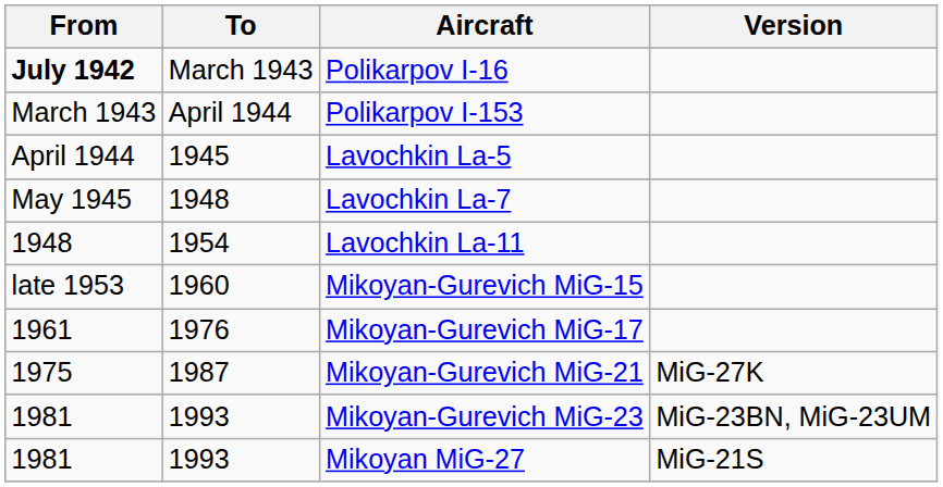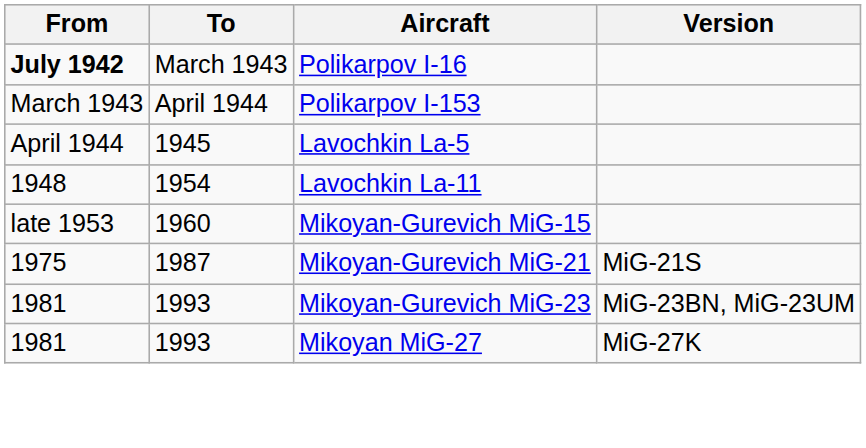- row: May 1945 | 1948 | Lavochkin La-7
- row: 1961 | 1976 | Mikoyan-Gurevich MiG-17
Mikoyan-Gurevich MiG-21 | Version: MiG-27K -> MiG-21S
Mikoyan MiG-27 | Version: MiG-21S -> MiG-27K
